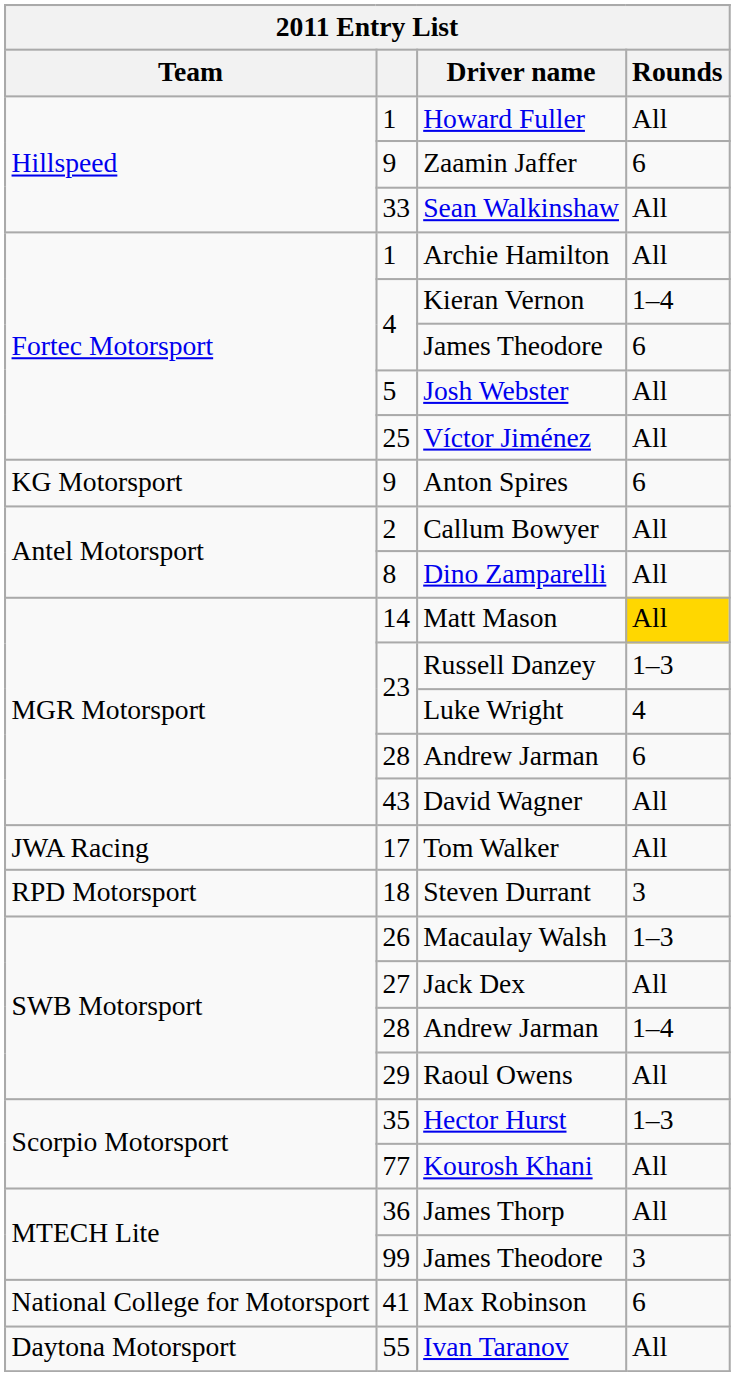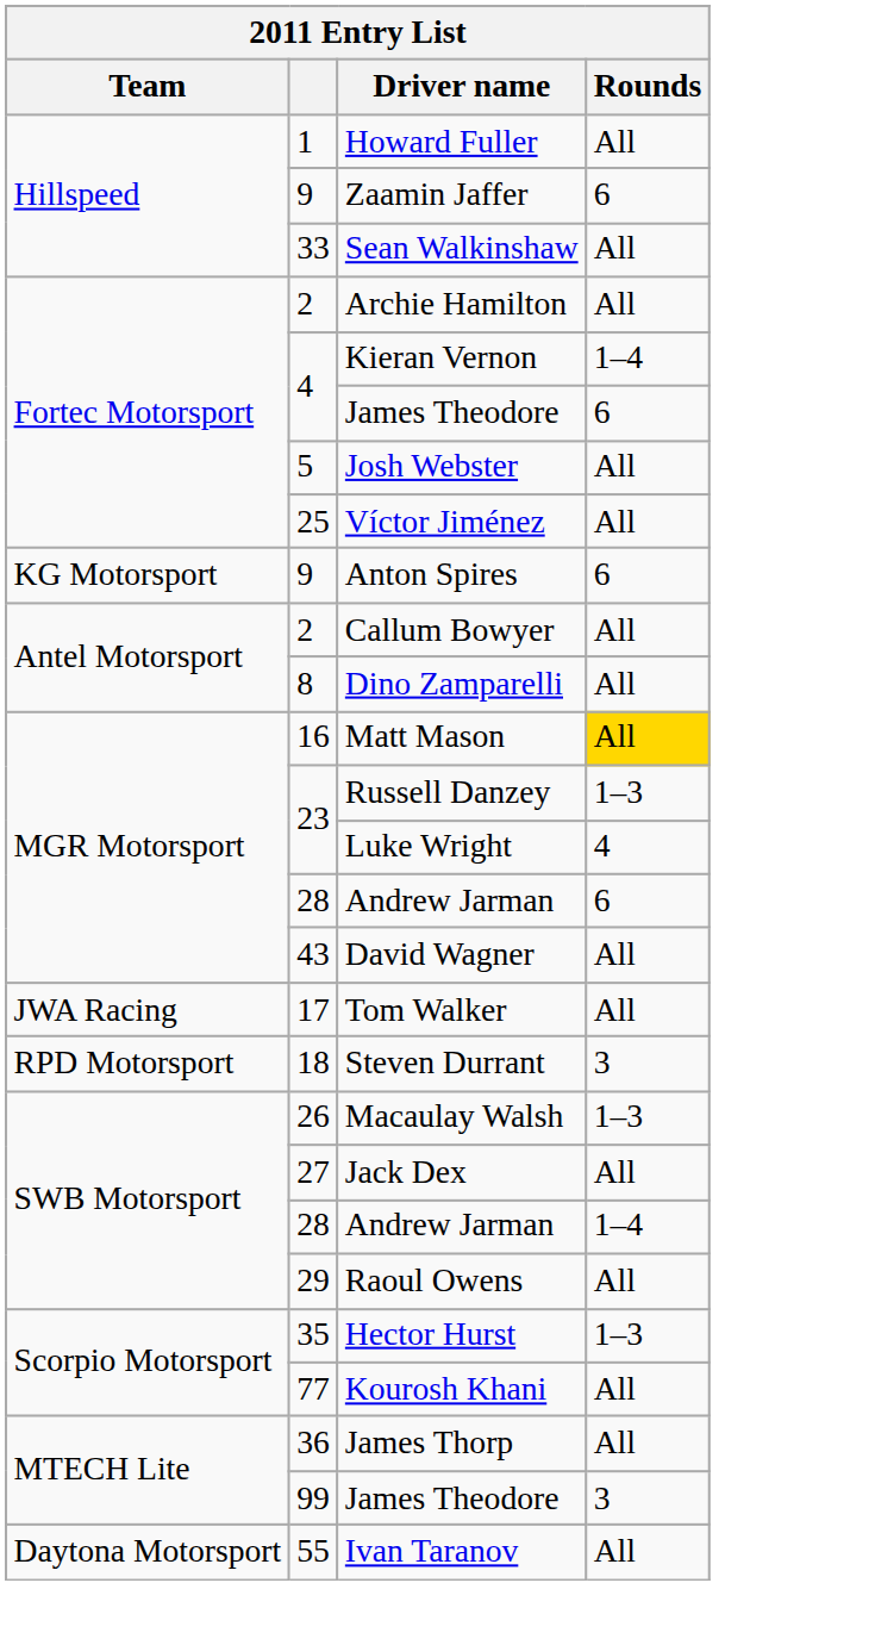Archie Hamilton | column 2: 1 -> 2
Matt Mason | column 2: 14 -> 16
- row: National College for Motorsport | 41 | Max Robinson | 6
